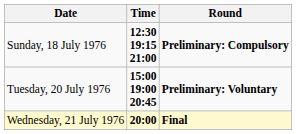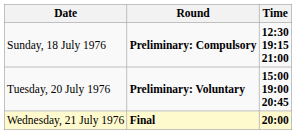columns swapped: Time <-> Round
